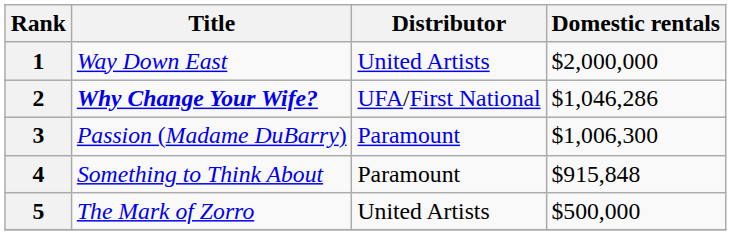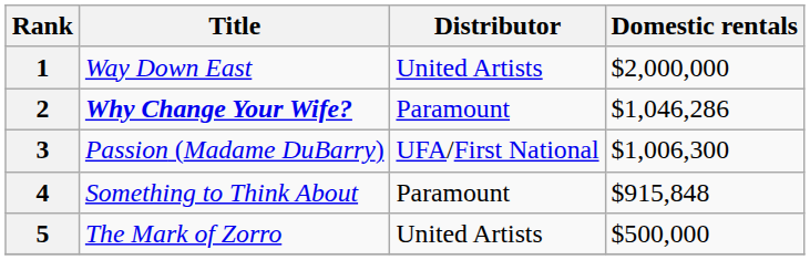2 | Distributor: UFA/First National -> Paramount
3 | Distributor: Paramount -> UFA/First National
